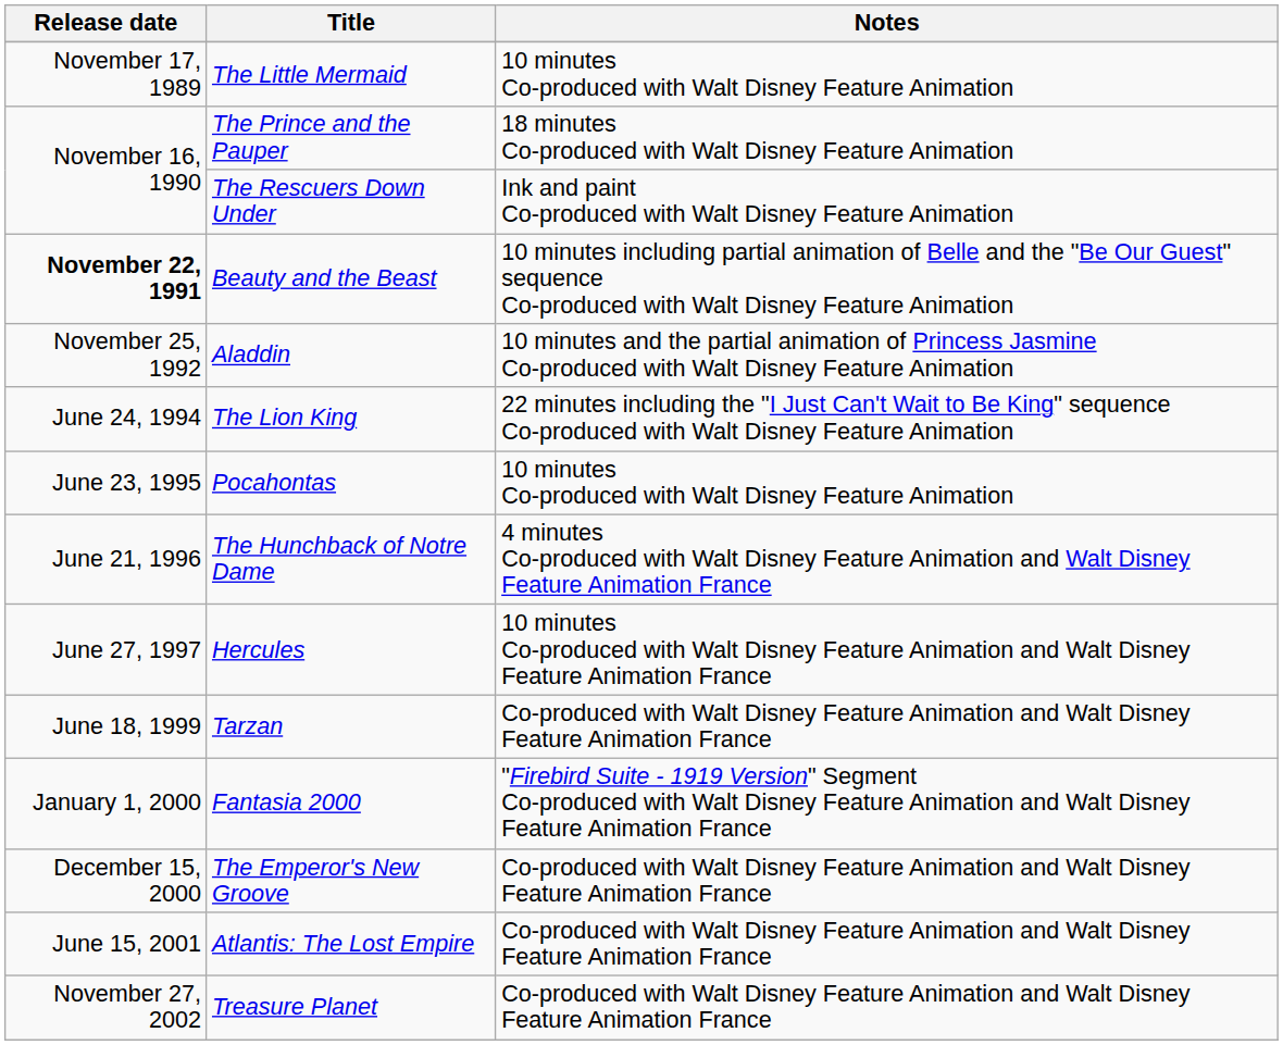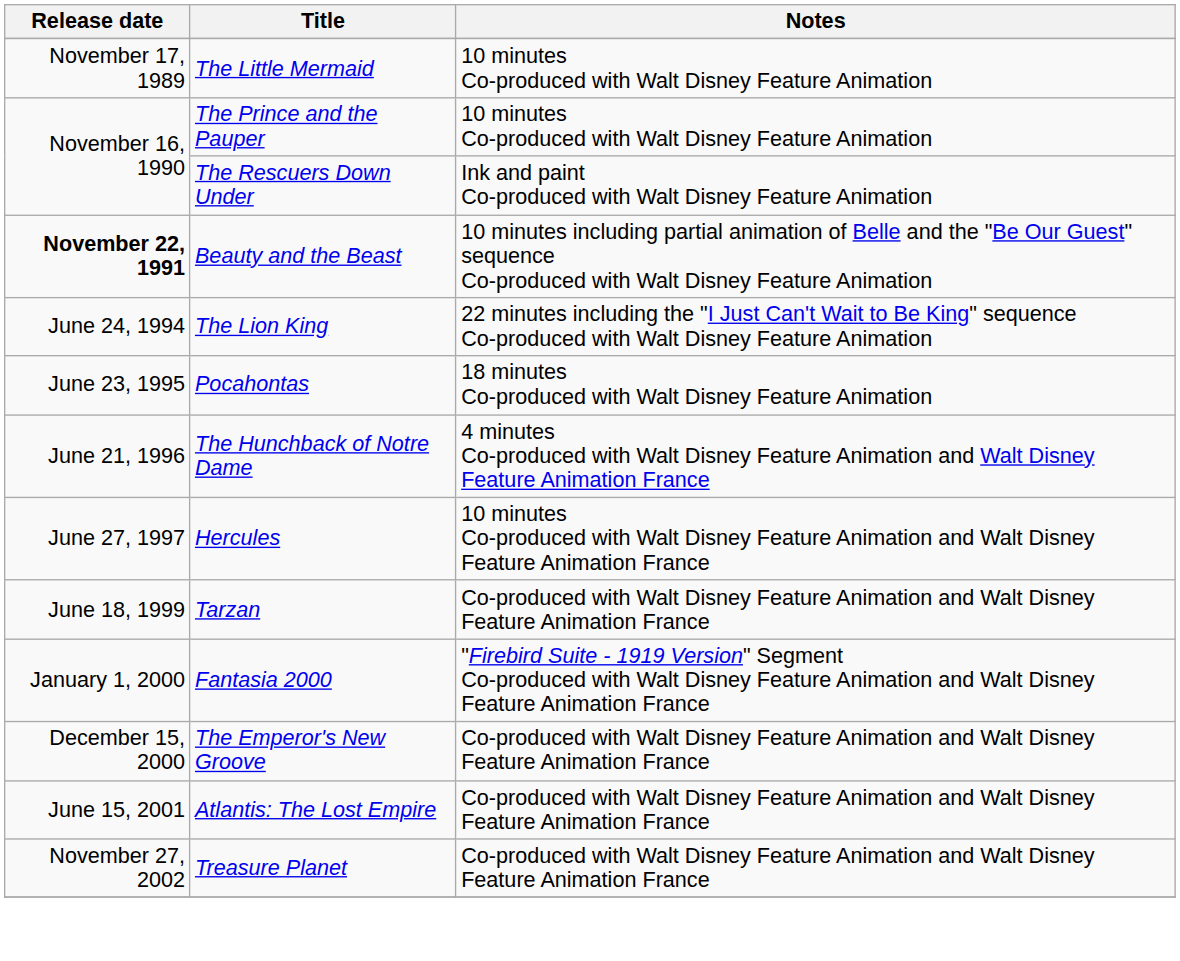The Prince and the Pauper | Notes: 18 minutes Co-produced with Walt Disney Feature Animation -> 10 minutes Co-produced with Walt Disney Feature Animation
- row: November 25, 1992 | Aladdin | 10 minutes and the partial animation of Princess Jasmine Co-produced with Walt Disney Feature Animation
Pocahontas | Notes: 10 minutes Co-produced with Walt Disney Feature Animation -> 18 minutes Co-produced with Walt Disney Feature Animation
